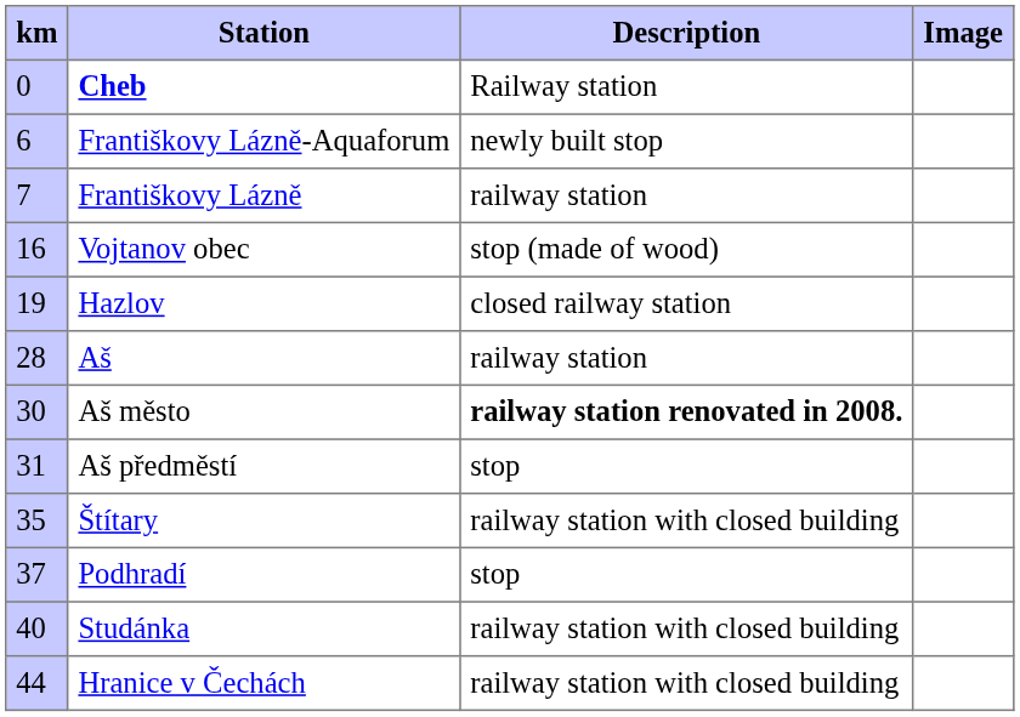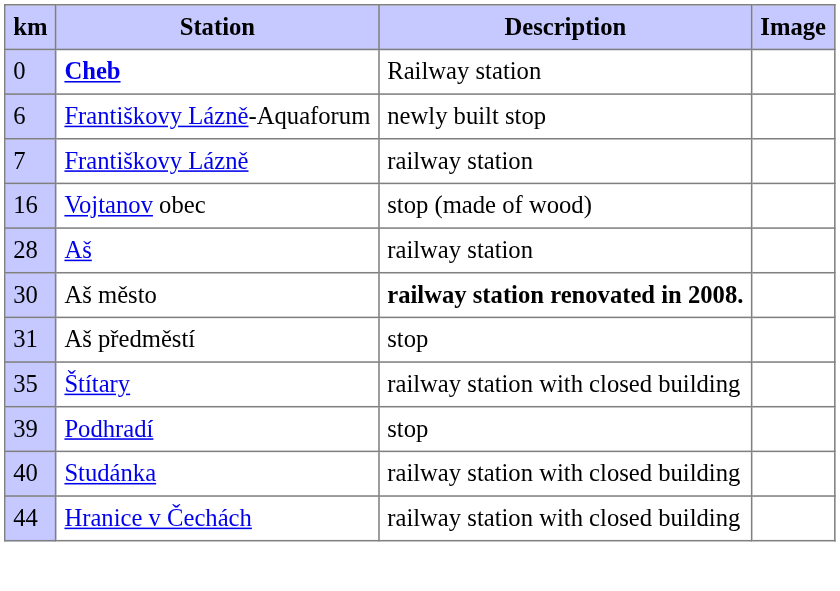- row: 19 | Hazlov | closed railway station
Podhradí | km: 37 -> 39
